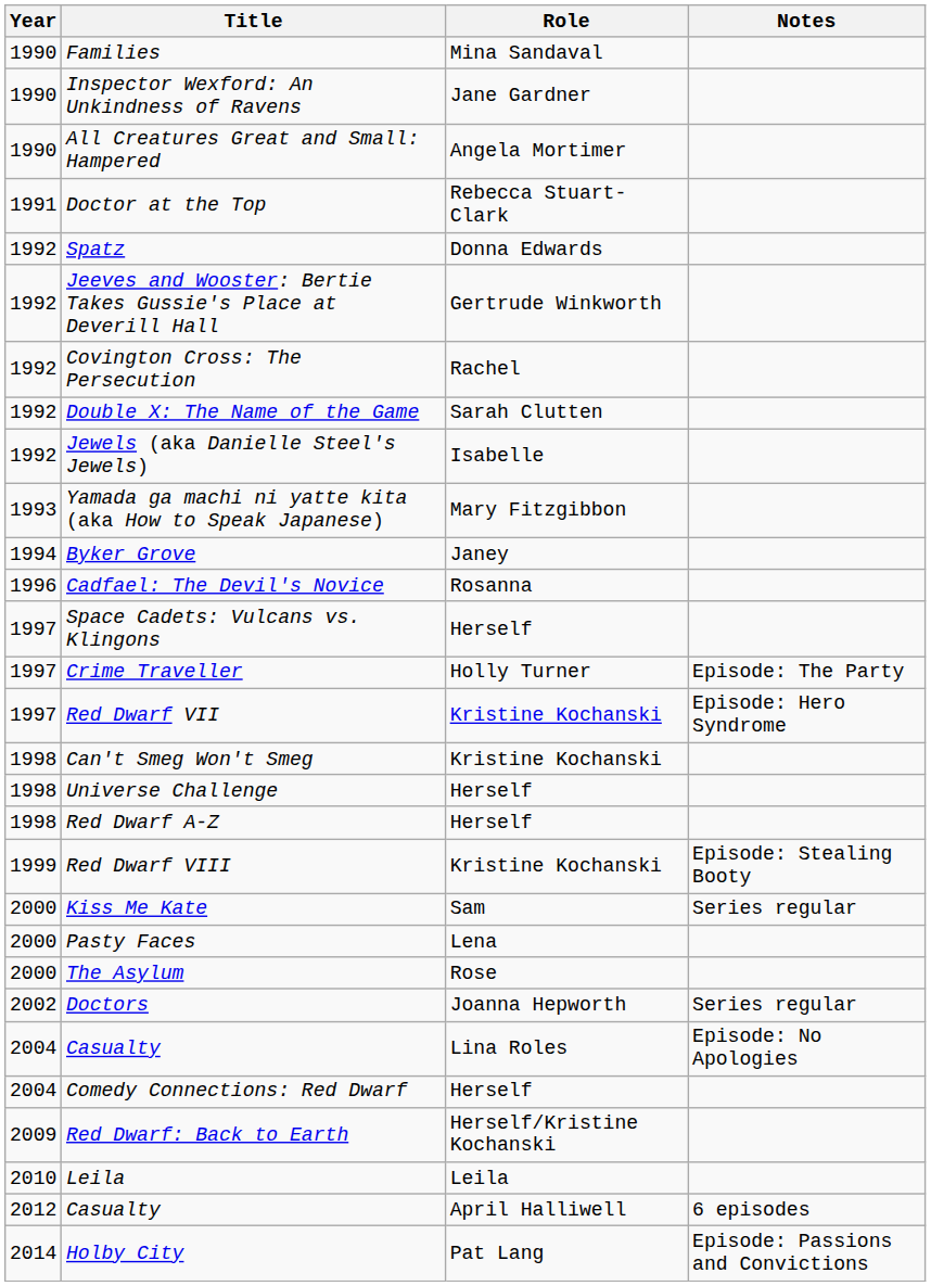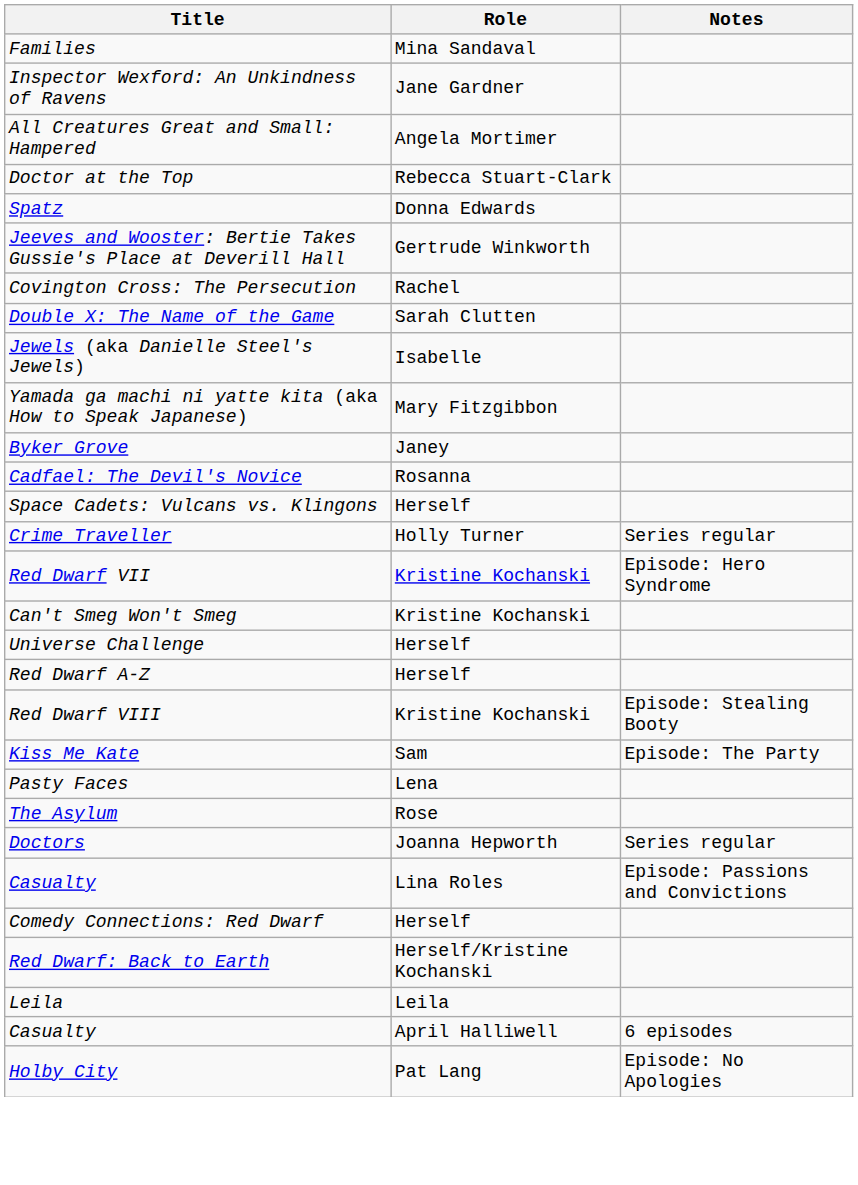- column: Year | 1990 | 1990 | 1990 | 1991 | 1992 | 1992 | 1992 | 1992 | 1992 | 1993 | 1994 | 1996 | 1997 | 1997 | 1997 | 1998 | 1998 | 1998 | 1999 | 2000 | 2000 | 2000 | 2002 | 2004 | 2004 | 2009 | 2010 | 2012 | 2014
Crime Traveller | Notes: Episode: The Party -> Series regular
Kiss Me Kate | Notes: Series regular -> Episode: The Party
Casualty / Lina Roles | Notes: Episode: No Apologies -> Episode: Passions and Convictions
Holby City | Notes: Episode: Passions and Convictions -> Episode: No Apologies
